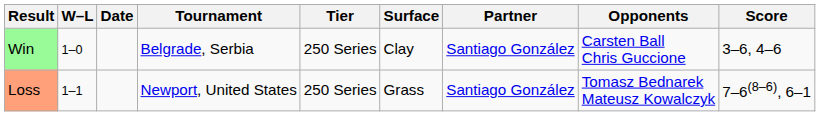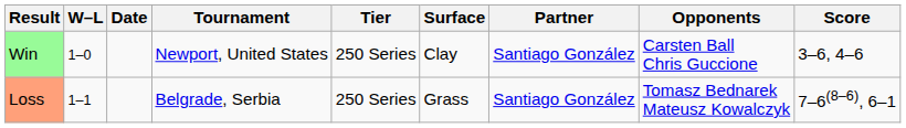Win | Tournament: Belgrade, Serbia -> Newport, United States
Loss | Tournament: Newport, United States -> Belgrade, Serbia
